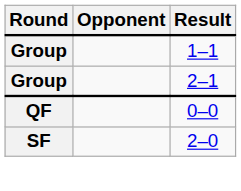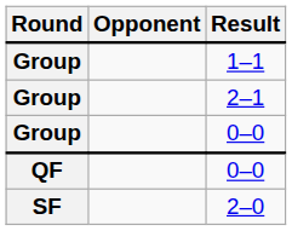+ row: Group | 0–0
